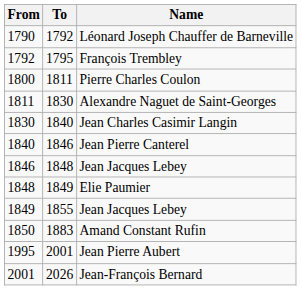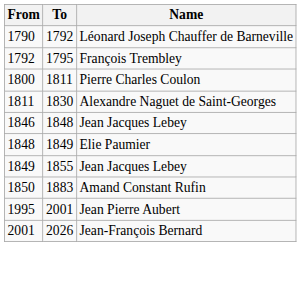- row: 1830 | 1840 | Jean Charles Casimir Langin
- row: 1840 | 1846 | Jean Pierre Canterel
